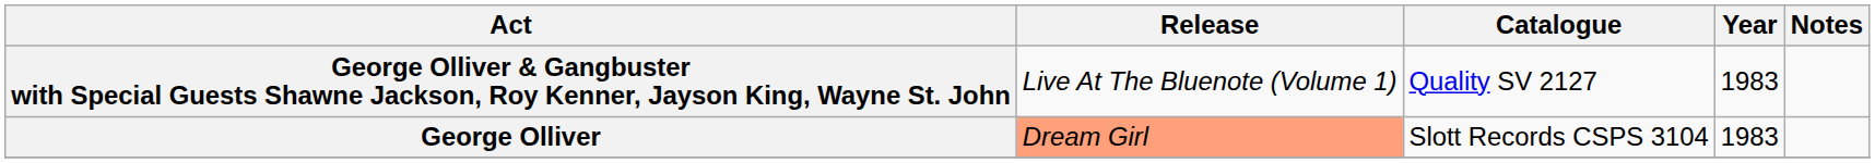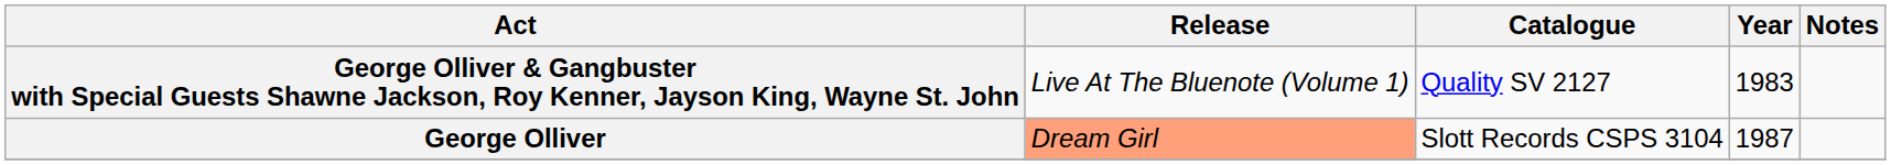George Olliver | Year: 1983 -> 1987
